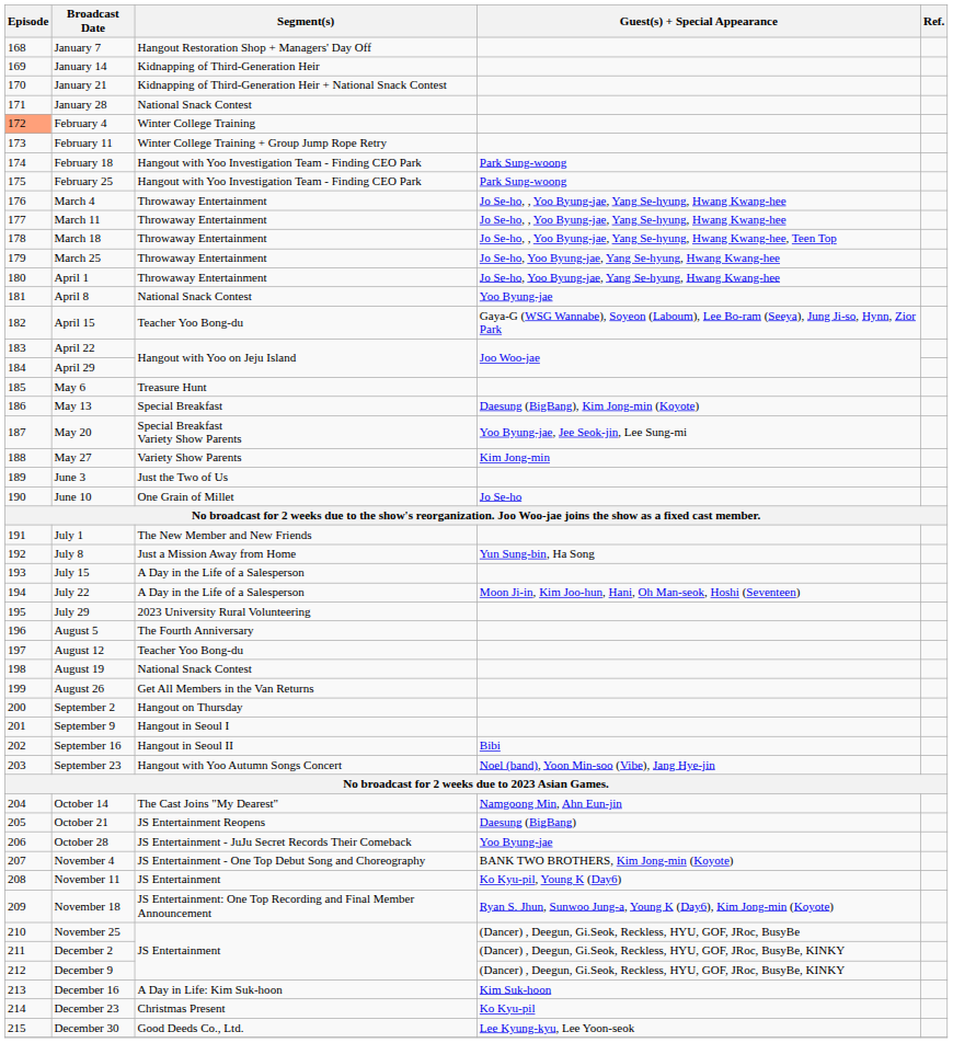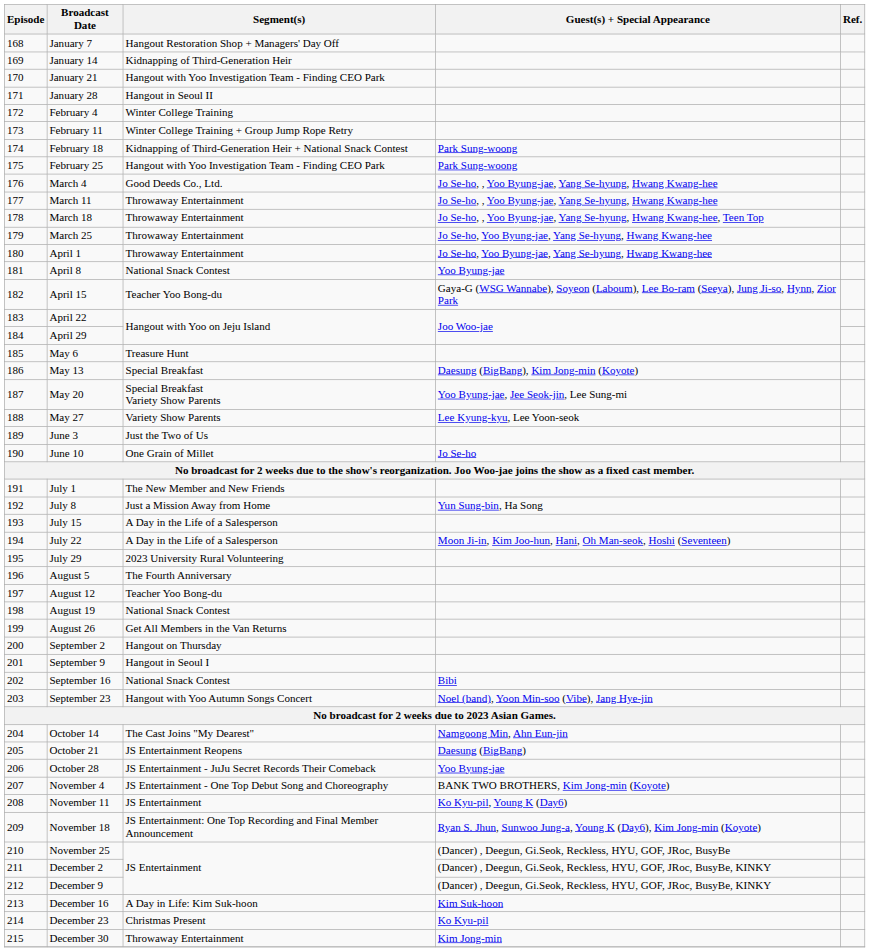January 21 | Segment(s): Kidnapping of Third-Generation Heir + National Snack Contest -> Hangout with Yoo Investigation Team - Finding CEO Park
January 28 | Segment(s): National Snack Contest -> Hangout in Seoul II
February 4 | Episode: lightsalmon background -> no background
February 18 | Segment(s): Hangout with Yoo Investigation Team - Finding CEO Park -> Kidnapping of Third-Generation Heir + National Snack Contest
March 4 | Segment(s): Throwaway Entertainment -> Good Deeds Co., Ltd.
May 27 | Guest(s) + Special Appearance: Kim Jong-min -> Lee Kyung-kyu, Lee Yoon-seok
September 16 | Segment(s): Hangout in Seoul II -> National Snack Contest
December 30 | Segment(s): Good Deeds Co., Ltd. -> Throwaway Entertainment
December 30 | Guest(s) + Special Appearance: Lee Kyung-kyu, Lee Yoon-seok -> Kim Jong-min
